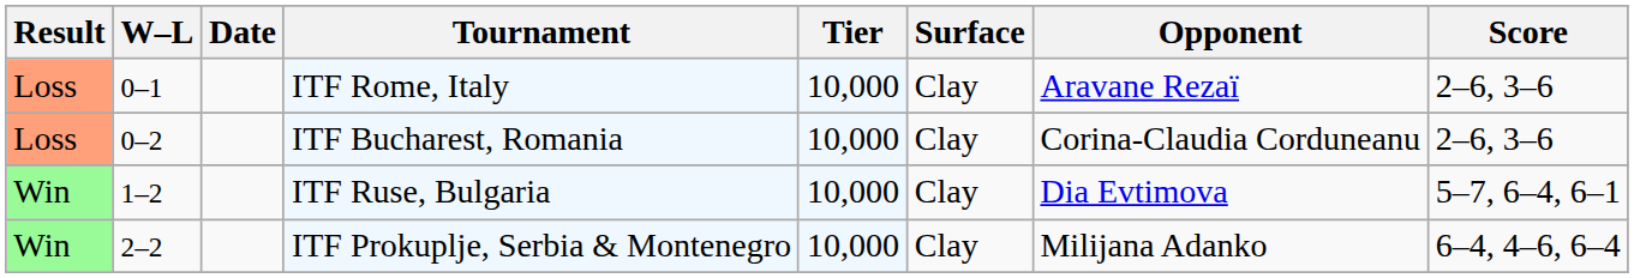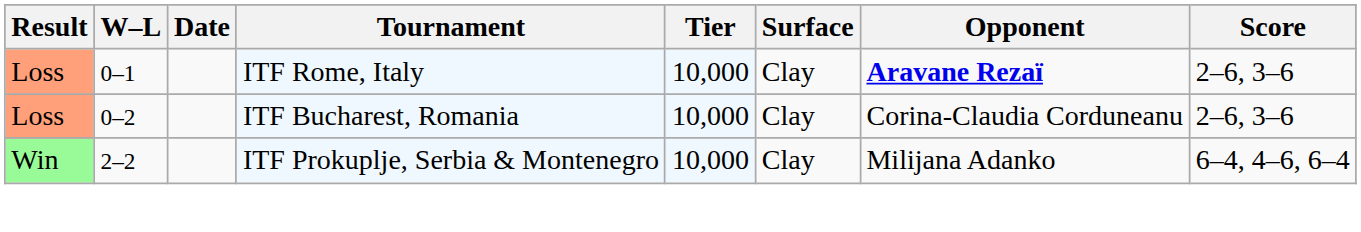ITF Rome, Italy | Opponent: normal -> bold
- row: Win | 1–2 | ITF Ruse, Bulgaria | 10,000 | Clay | Dia Evtimova | 5–7, 6–4, 6–1
